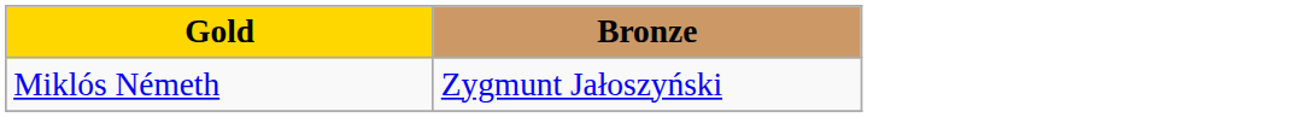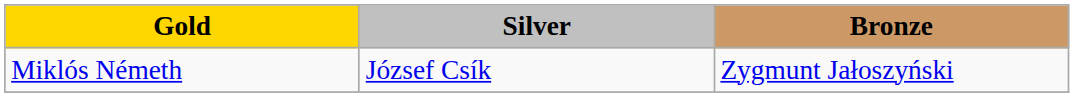+ column: Silver | József Csík
